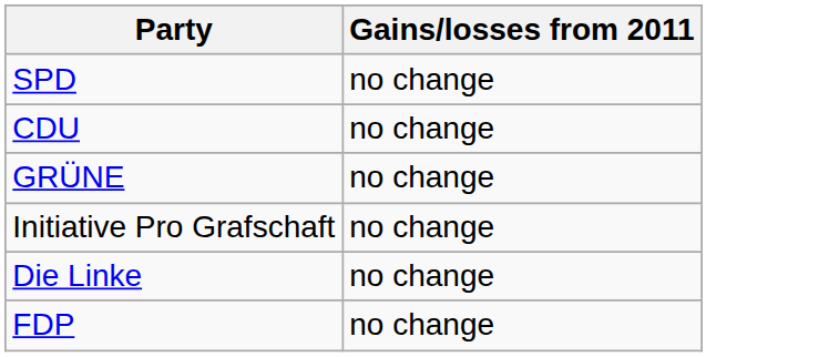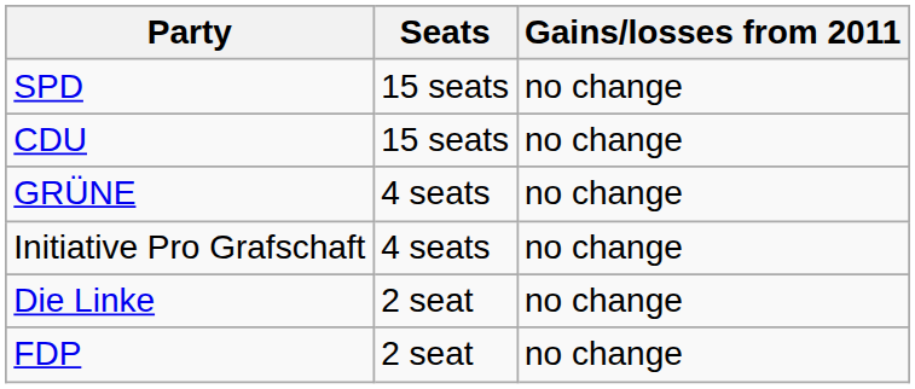+ column: Seats | 15 seats | 15 seats | 4 seats | 4 seats | 2 seat | 2 seat
